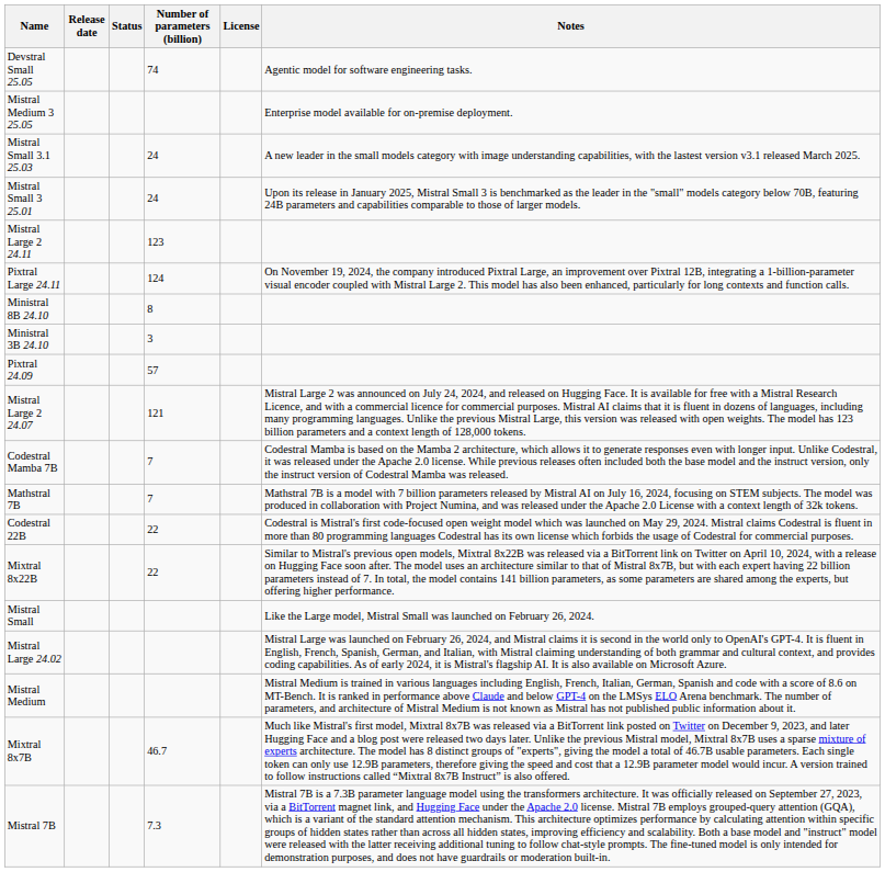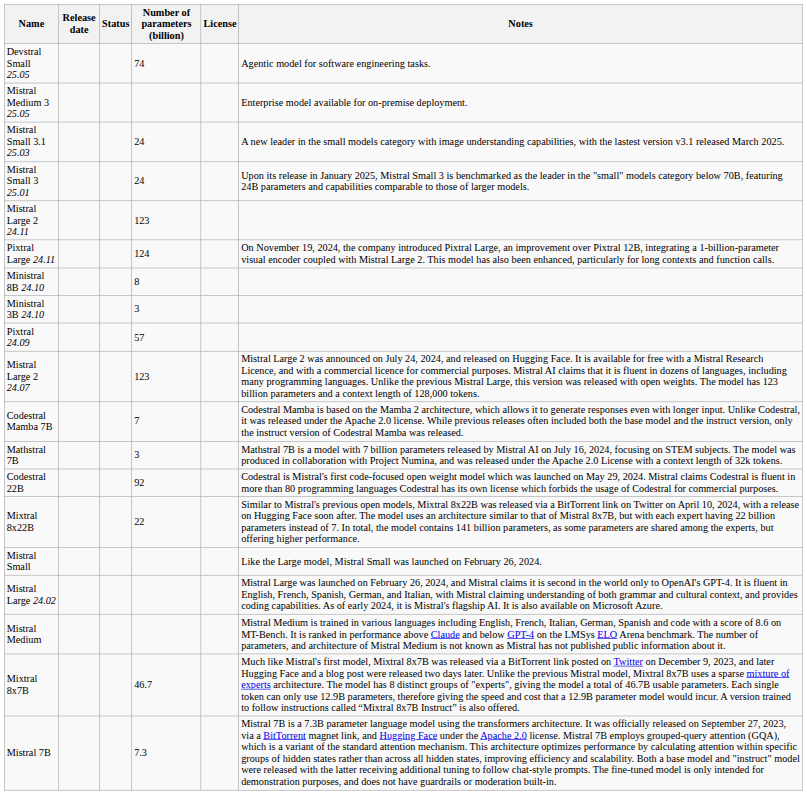Mistral Large 2 24.07 | Number of parameters (billion): 121 -> 123
Mathstral 7B | Number of parameters (billion): 7 -> 3
Codestral 22B | Number of parameters (billion): 22 -> 92
